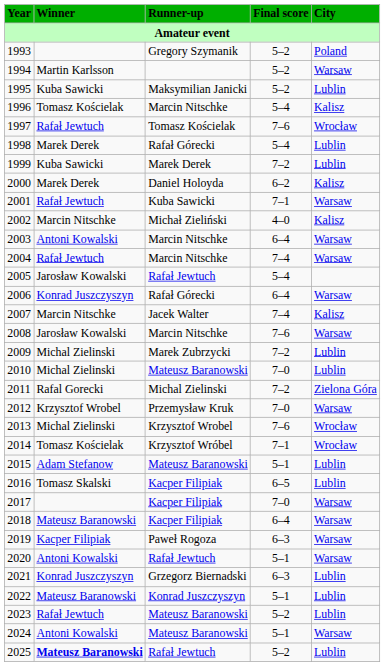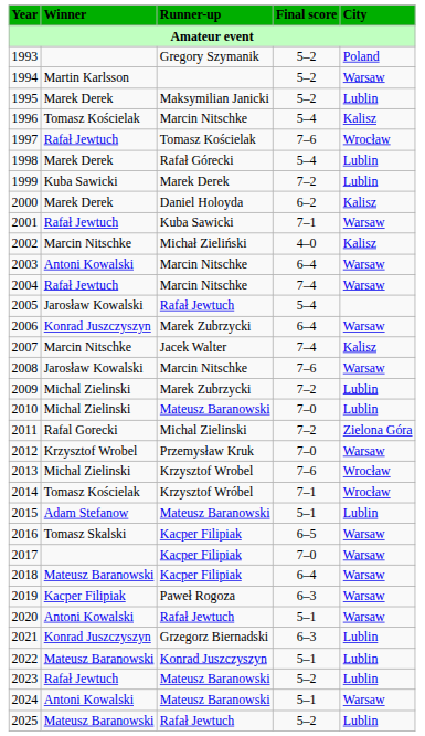1995 | Winner: Kuba Sawicki -> Marek Derek
2006 | Runner-up: Rafał Górecki -> Marek Zubrzycki
2016 | City: Lublin -> Warsaw
2025 | Winner: bold -> normal
